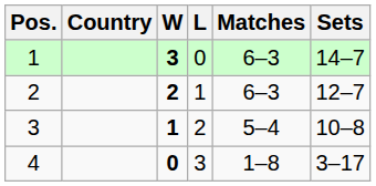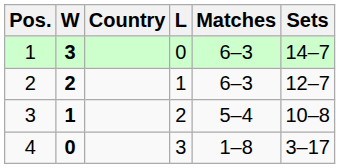columns swapped: Country <-> W
